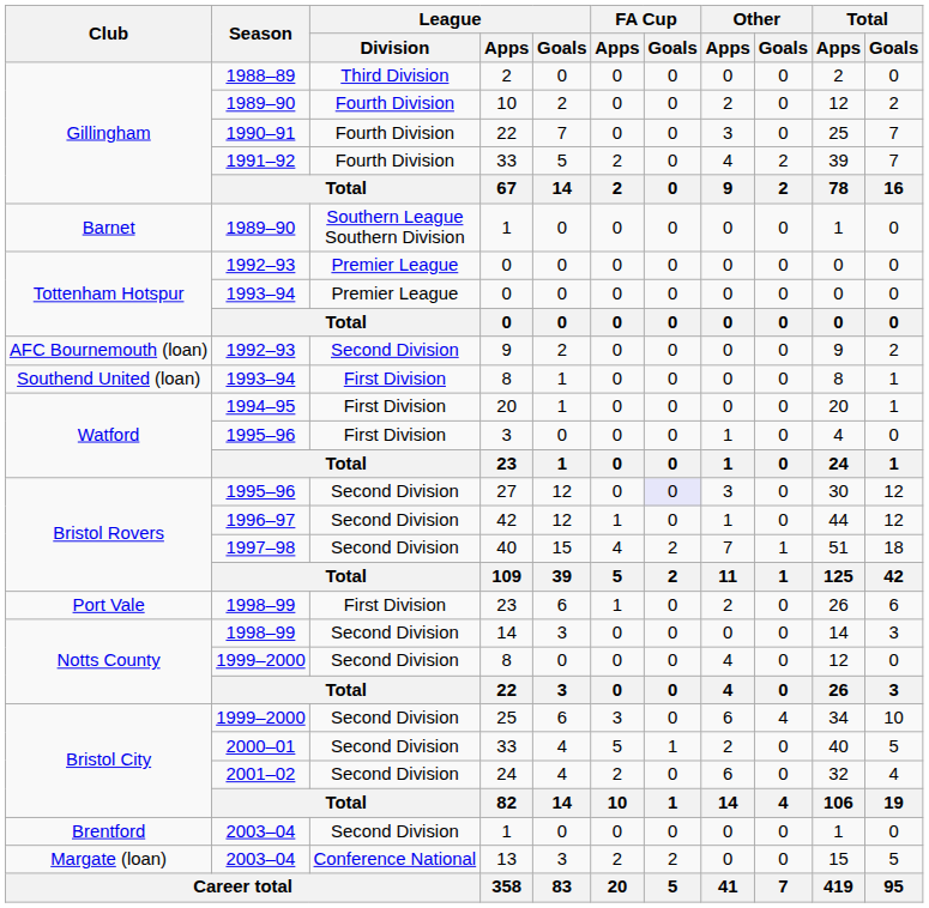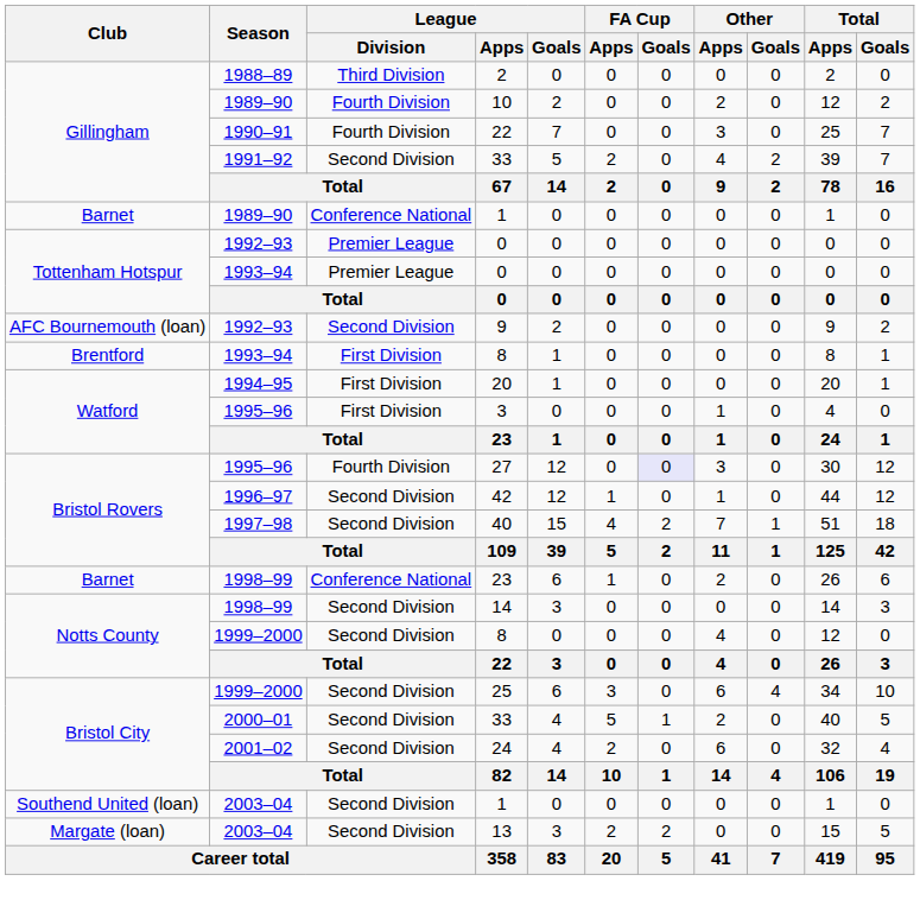1991–92 / 33 | League / Division: Fourth Division -> Second Division
1989–90 / 1 | League / Division: Southern League Southern Division -> Conference National
1993–94 / 8 | Club: Southend United (loan) -> Brentford
27 | League / Division: Second Division -> Fourth Division
1998–99 / 23 | Club: Port Vale -> Barnet
1998–99 / 23 | League / Division: First Division -> Conference National
2003–04 / 1 | Club: Brentford -> Southend United (loan)
13 | League / Division: Conference National -> Second Division
